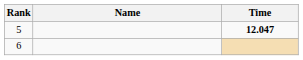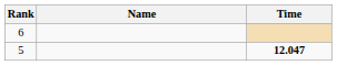rows swapped: 5 <-> 6
